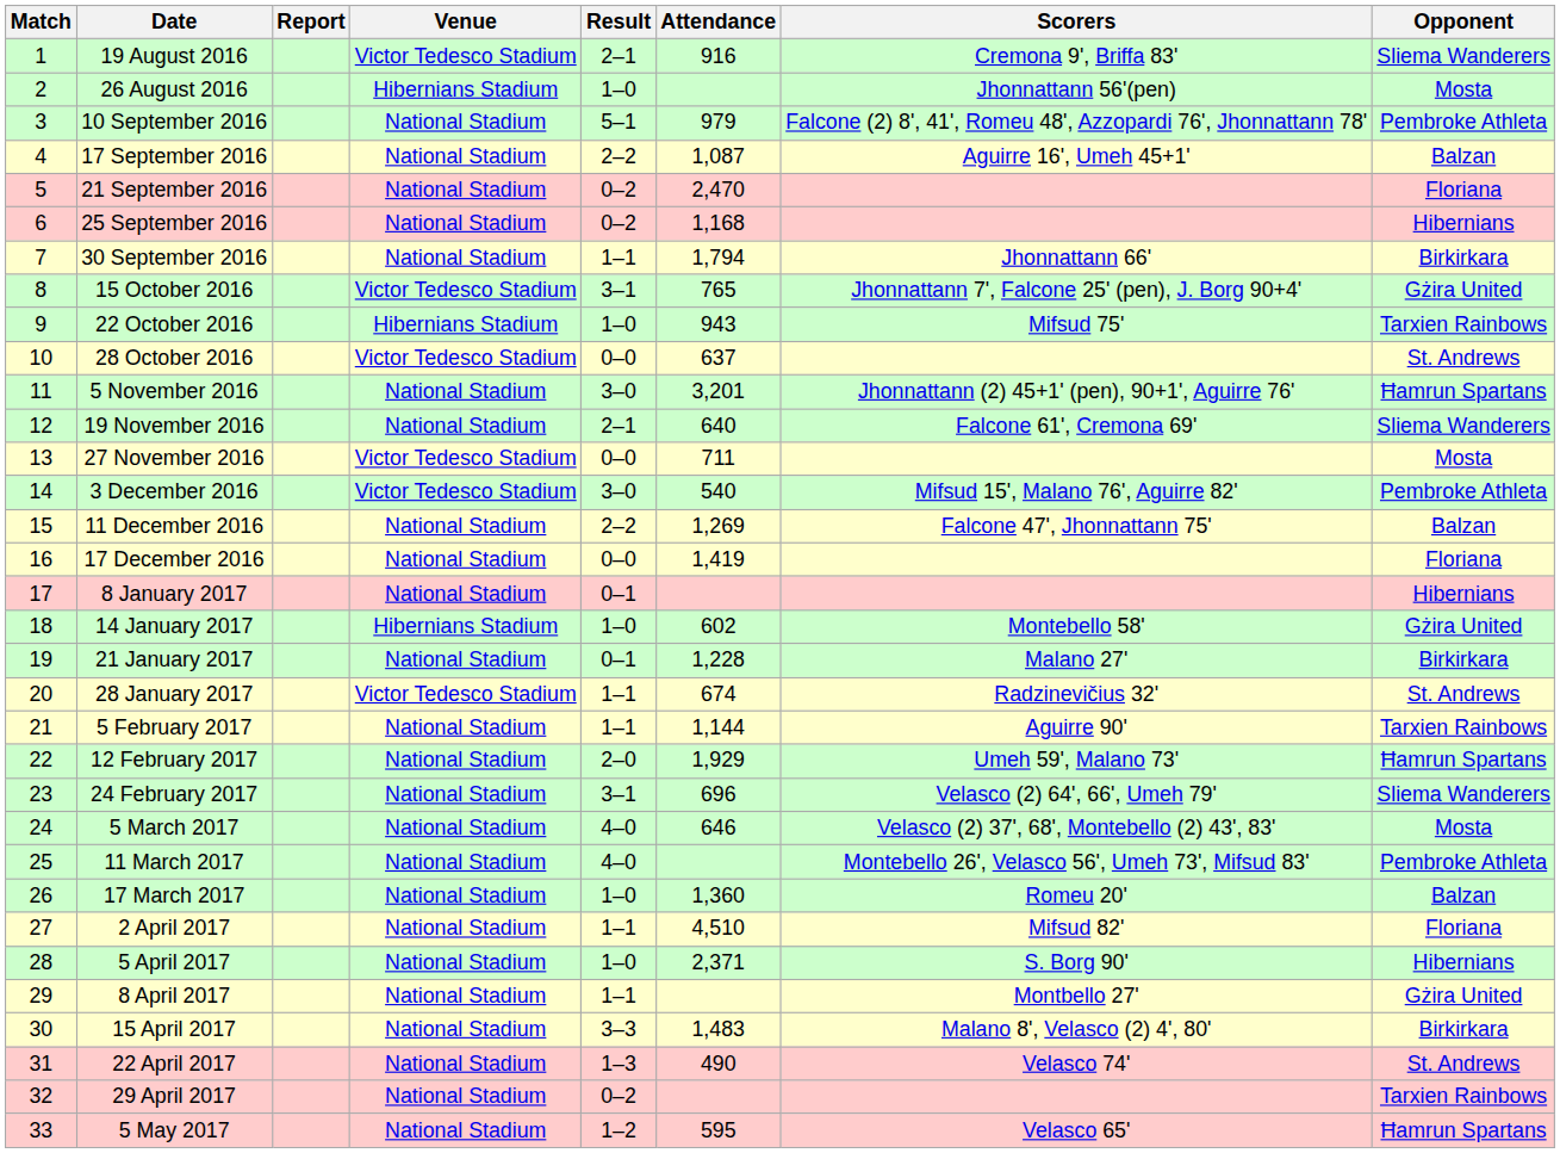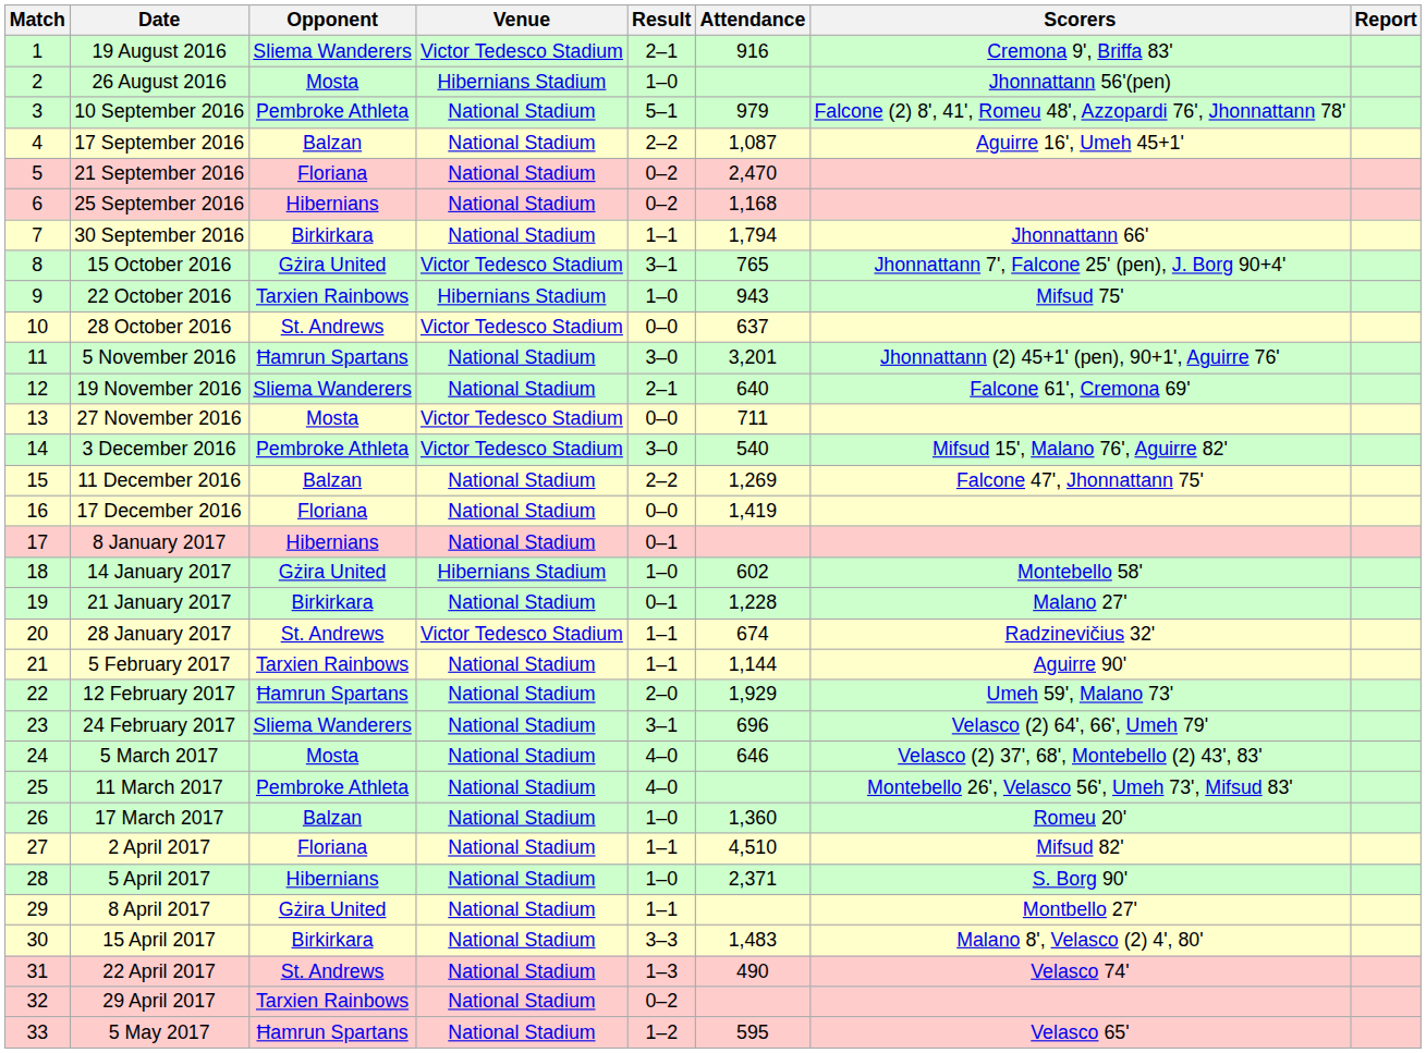columns swapped: Opponent <-> Report
